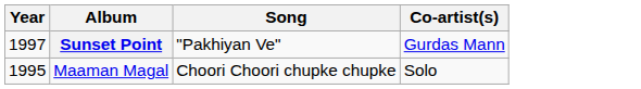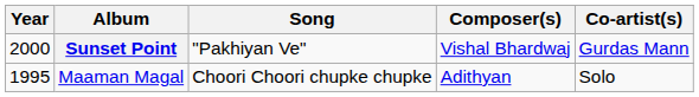+ column: Composer(s) | Vishal Bhardwaj | Adithyan
Sunset Point | Year: 1997 -> 2000
